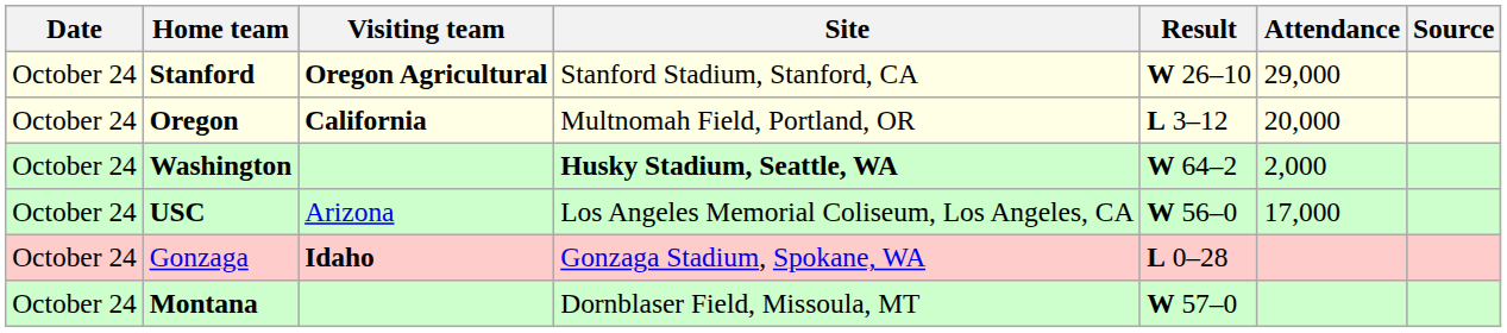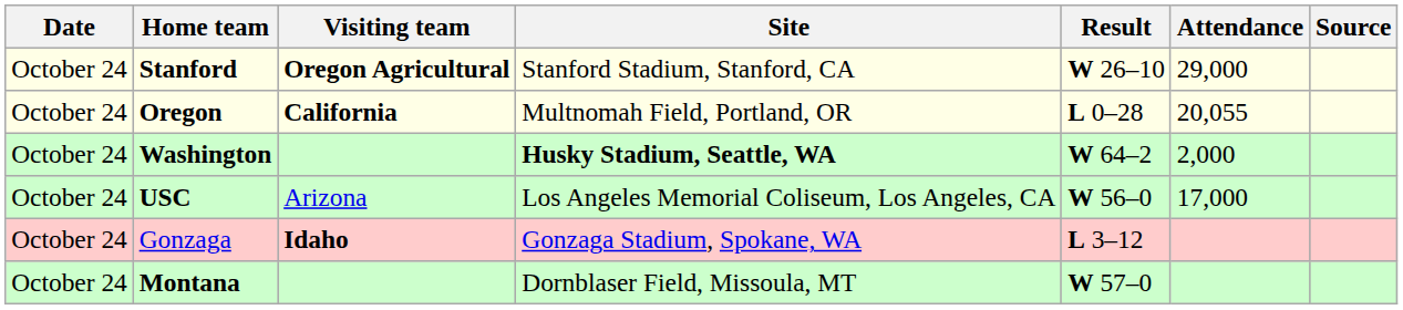Oregon | Result: L 3–12 -> L 0–28
Oregon | Attendance: 20,000 -> 20,055
Gonzaga | Result: L 0–28 -> L 3–12
